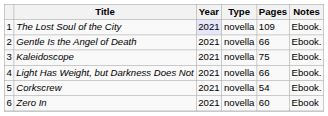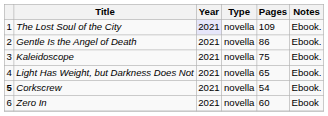Gentle Is the Angel of Death | Pages: 66 -> 86
Light Has Weight, but Darkness Does Not | Pages: 66 -> 65
Corkscrew | column 1: normal -> bold
